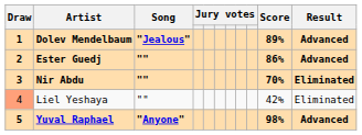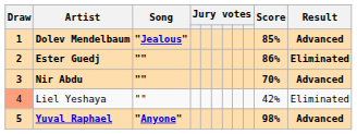Dolev Mendelbaum | Score: 89% -> 85%
Ester Guedj | Result: Advanced -> Eliminated
Nir Abdu | Result: Eliminated -> Advanced
